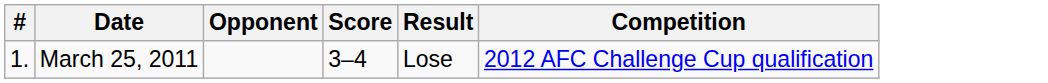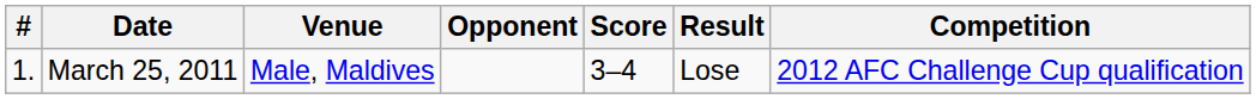+ column: Venue | Male, Maldives
